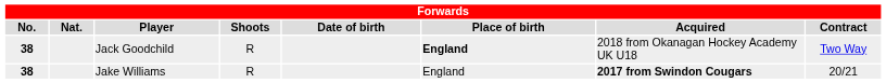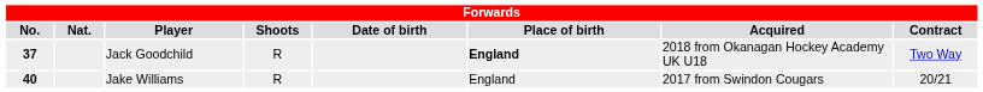Jack Goodchild | No.: 38 -> 37
Jake Williams | No.: 38 -> 40
Jake Williams | Acquired: bold -> normal
